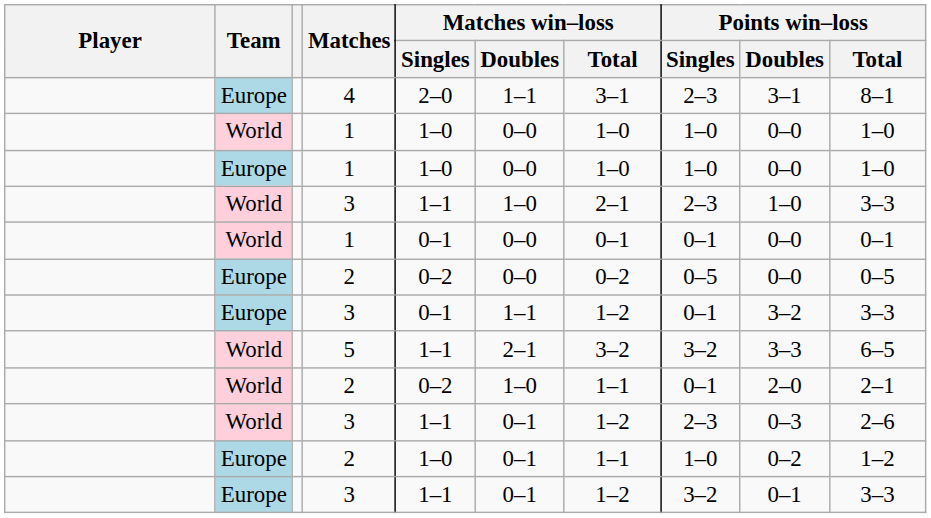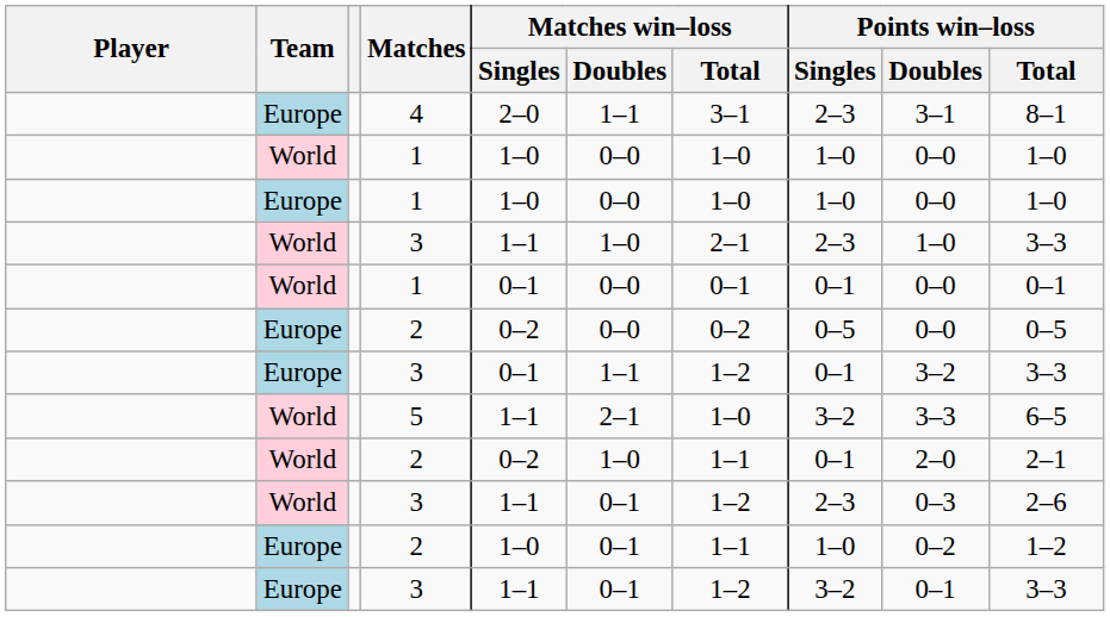5 | Matches win–loss / Total: 3–2 -> 1–0
